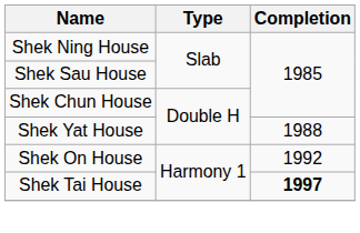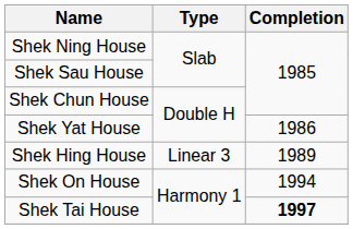Shek Yat House | Completion: 1988 -> 1986
+ row: Shek Hing House | Linear 3 | 1989
Shek On House | Completion: 1992 -> 1994
